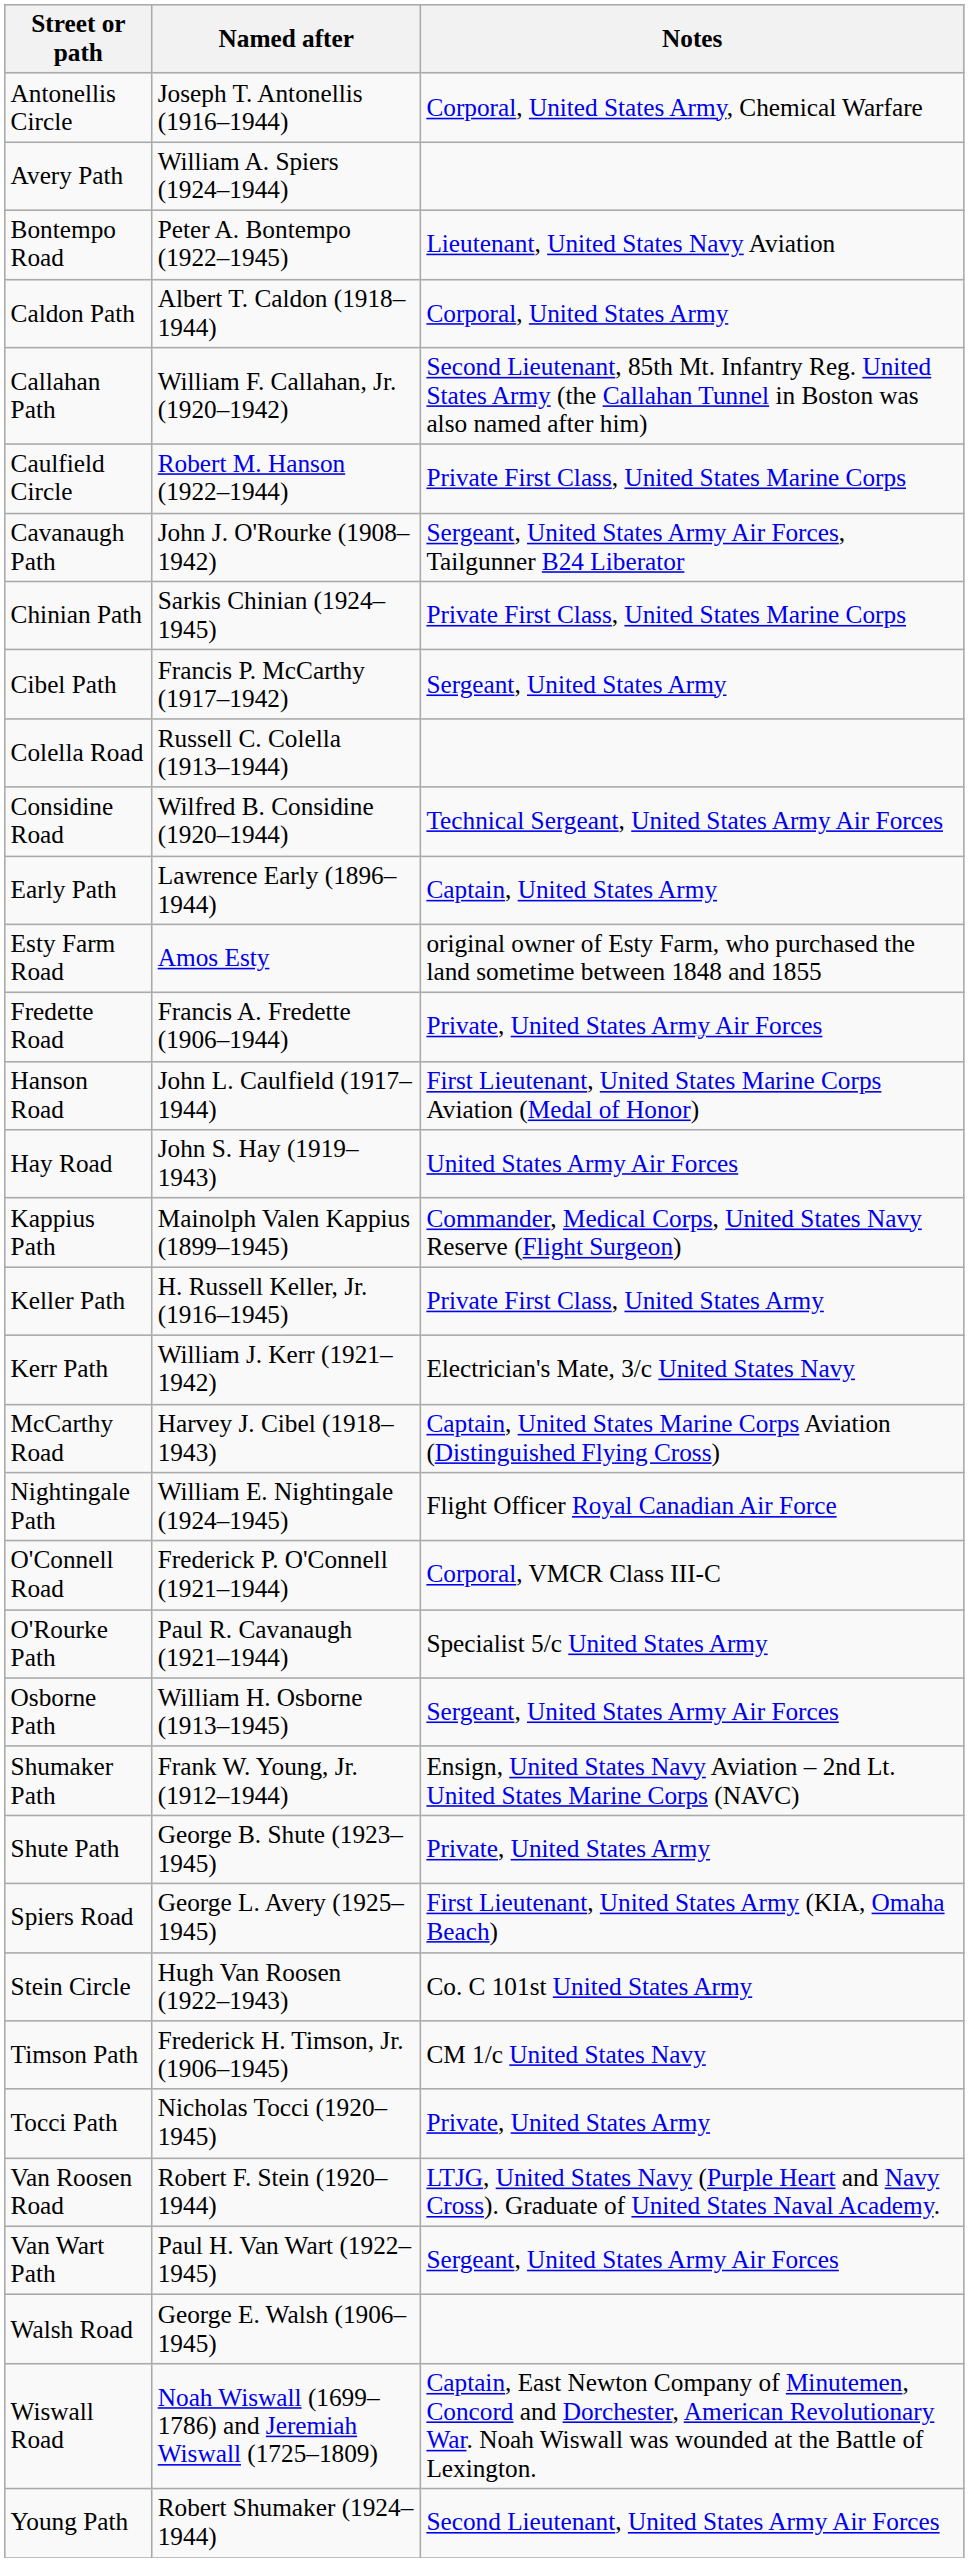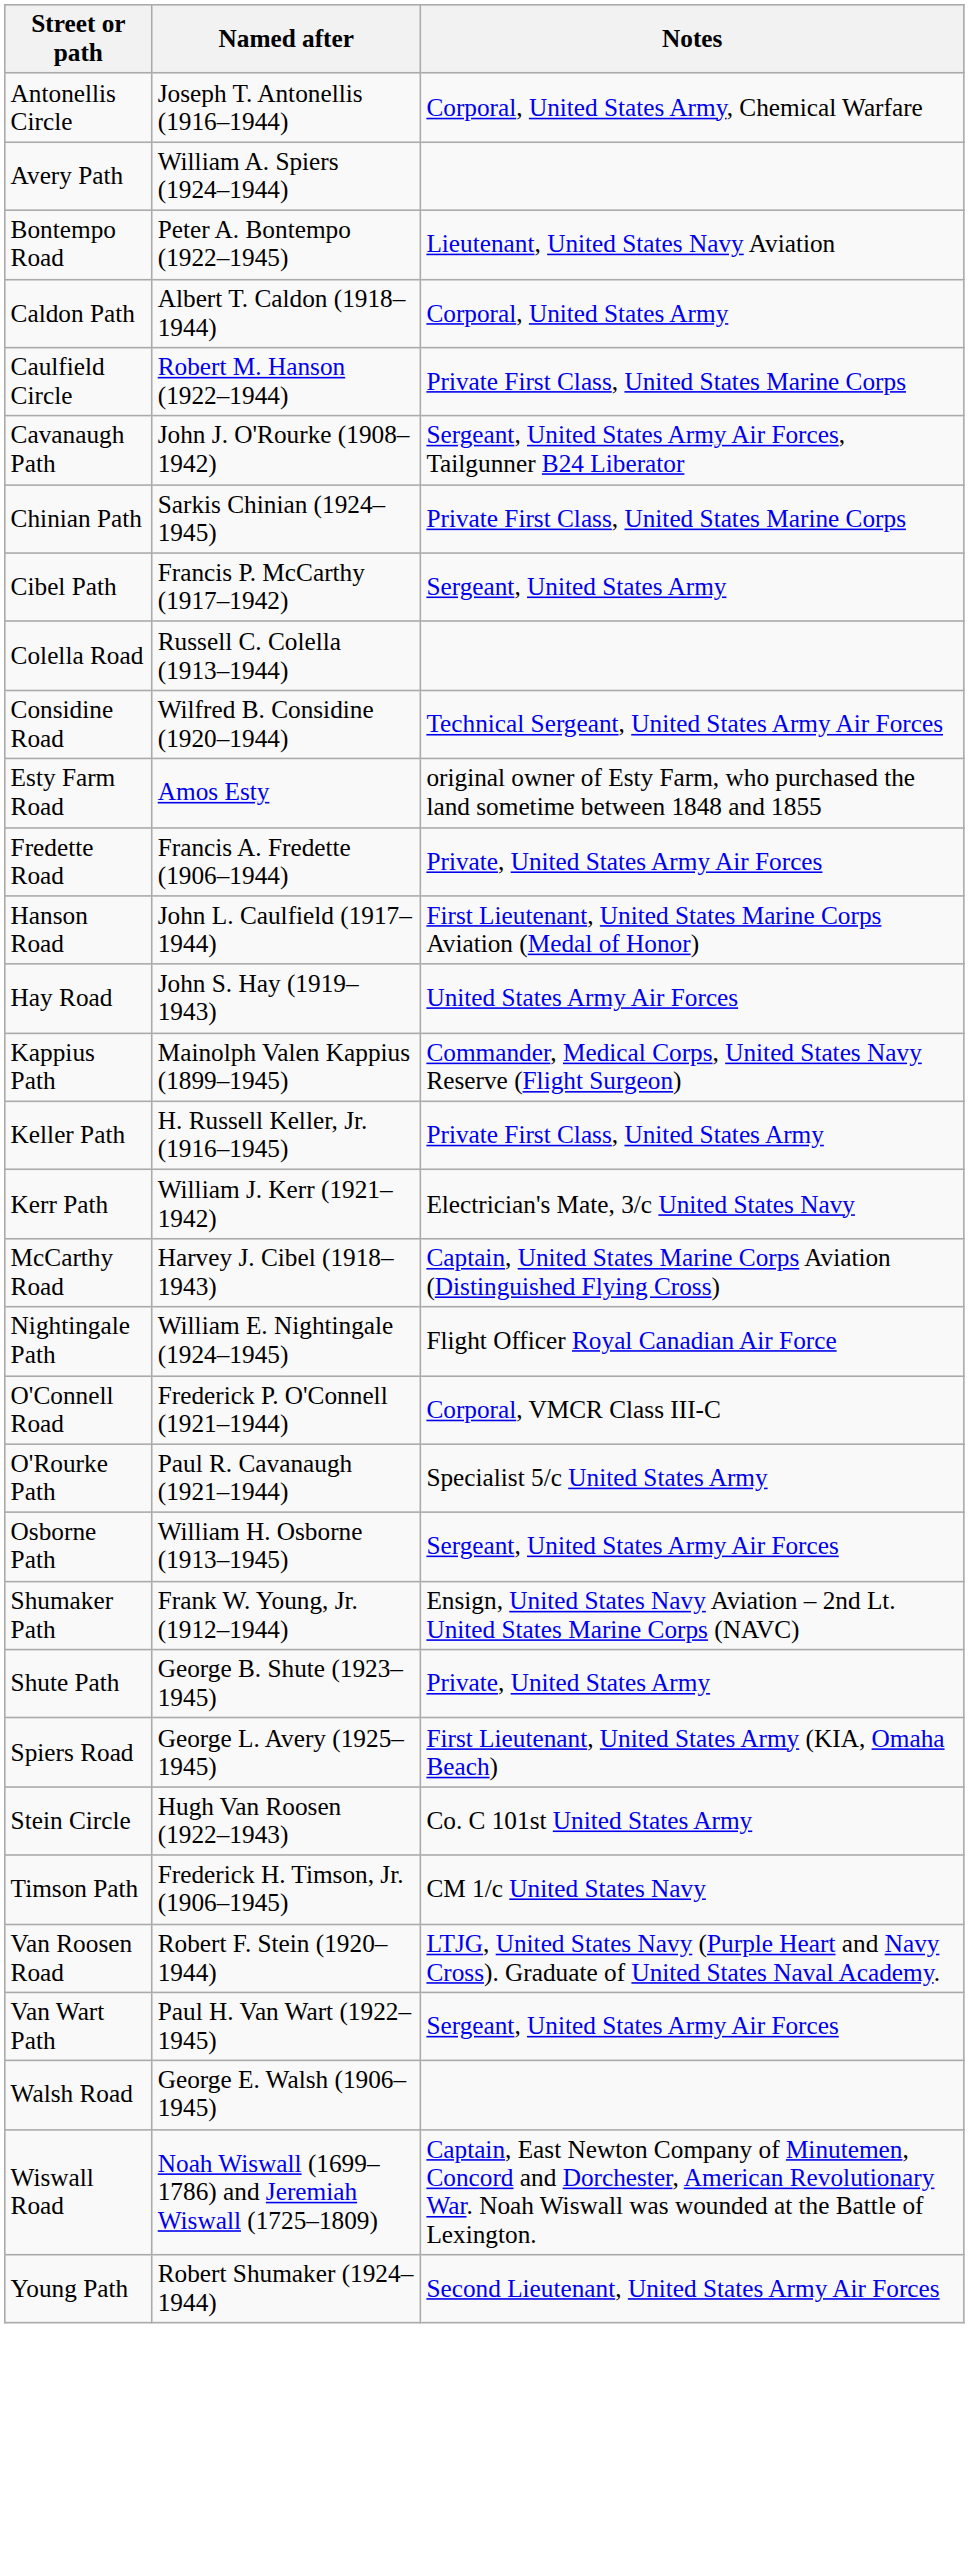- row: Callahan Path | William F. Callahan, Jr. (1920–1942) | Second Lieutenant, 85th Mt. Infantry Reg. United States Army (the Callahan Tunnel in Boston was also named after him)
- row: Early Path | Lawrence Early (1896–1944) | Captain, United States Army
- row: Tocci Path | Nicholas Tocci (1920–1945) | Private, United States Army
